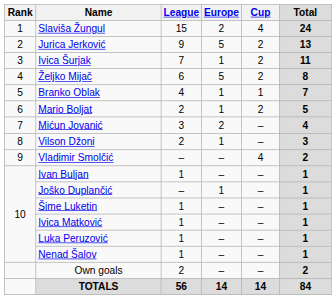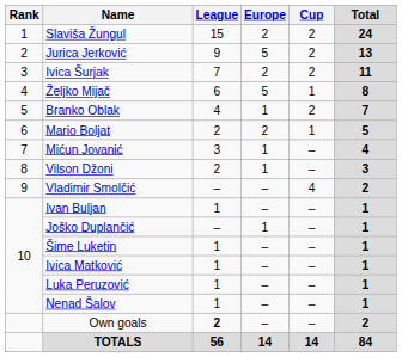Slaviša Žungul | Cup: 4 -> 2
Ivica Šurjak | Europe: 1 -> 2
Željko Mijač | Cup: 2 -> 1
Branko Oblak | Cup: 1 -> 2
Mario Boljat | Europe: 1 -> 2
Mario Boljat | Cup: 2 -> 1
Mićun Jovanić | Europe: 2 -> 1
Own goals | League: normal -> bold
